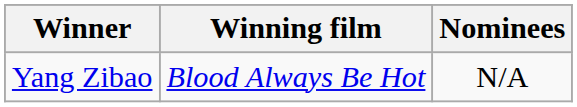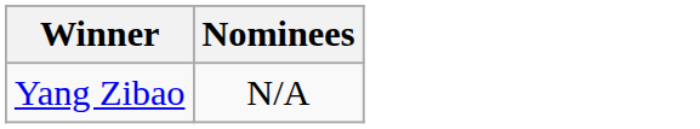- column: Winning film | Blood Always Be Hot
